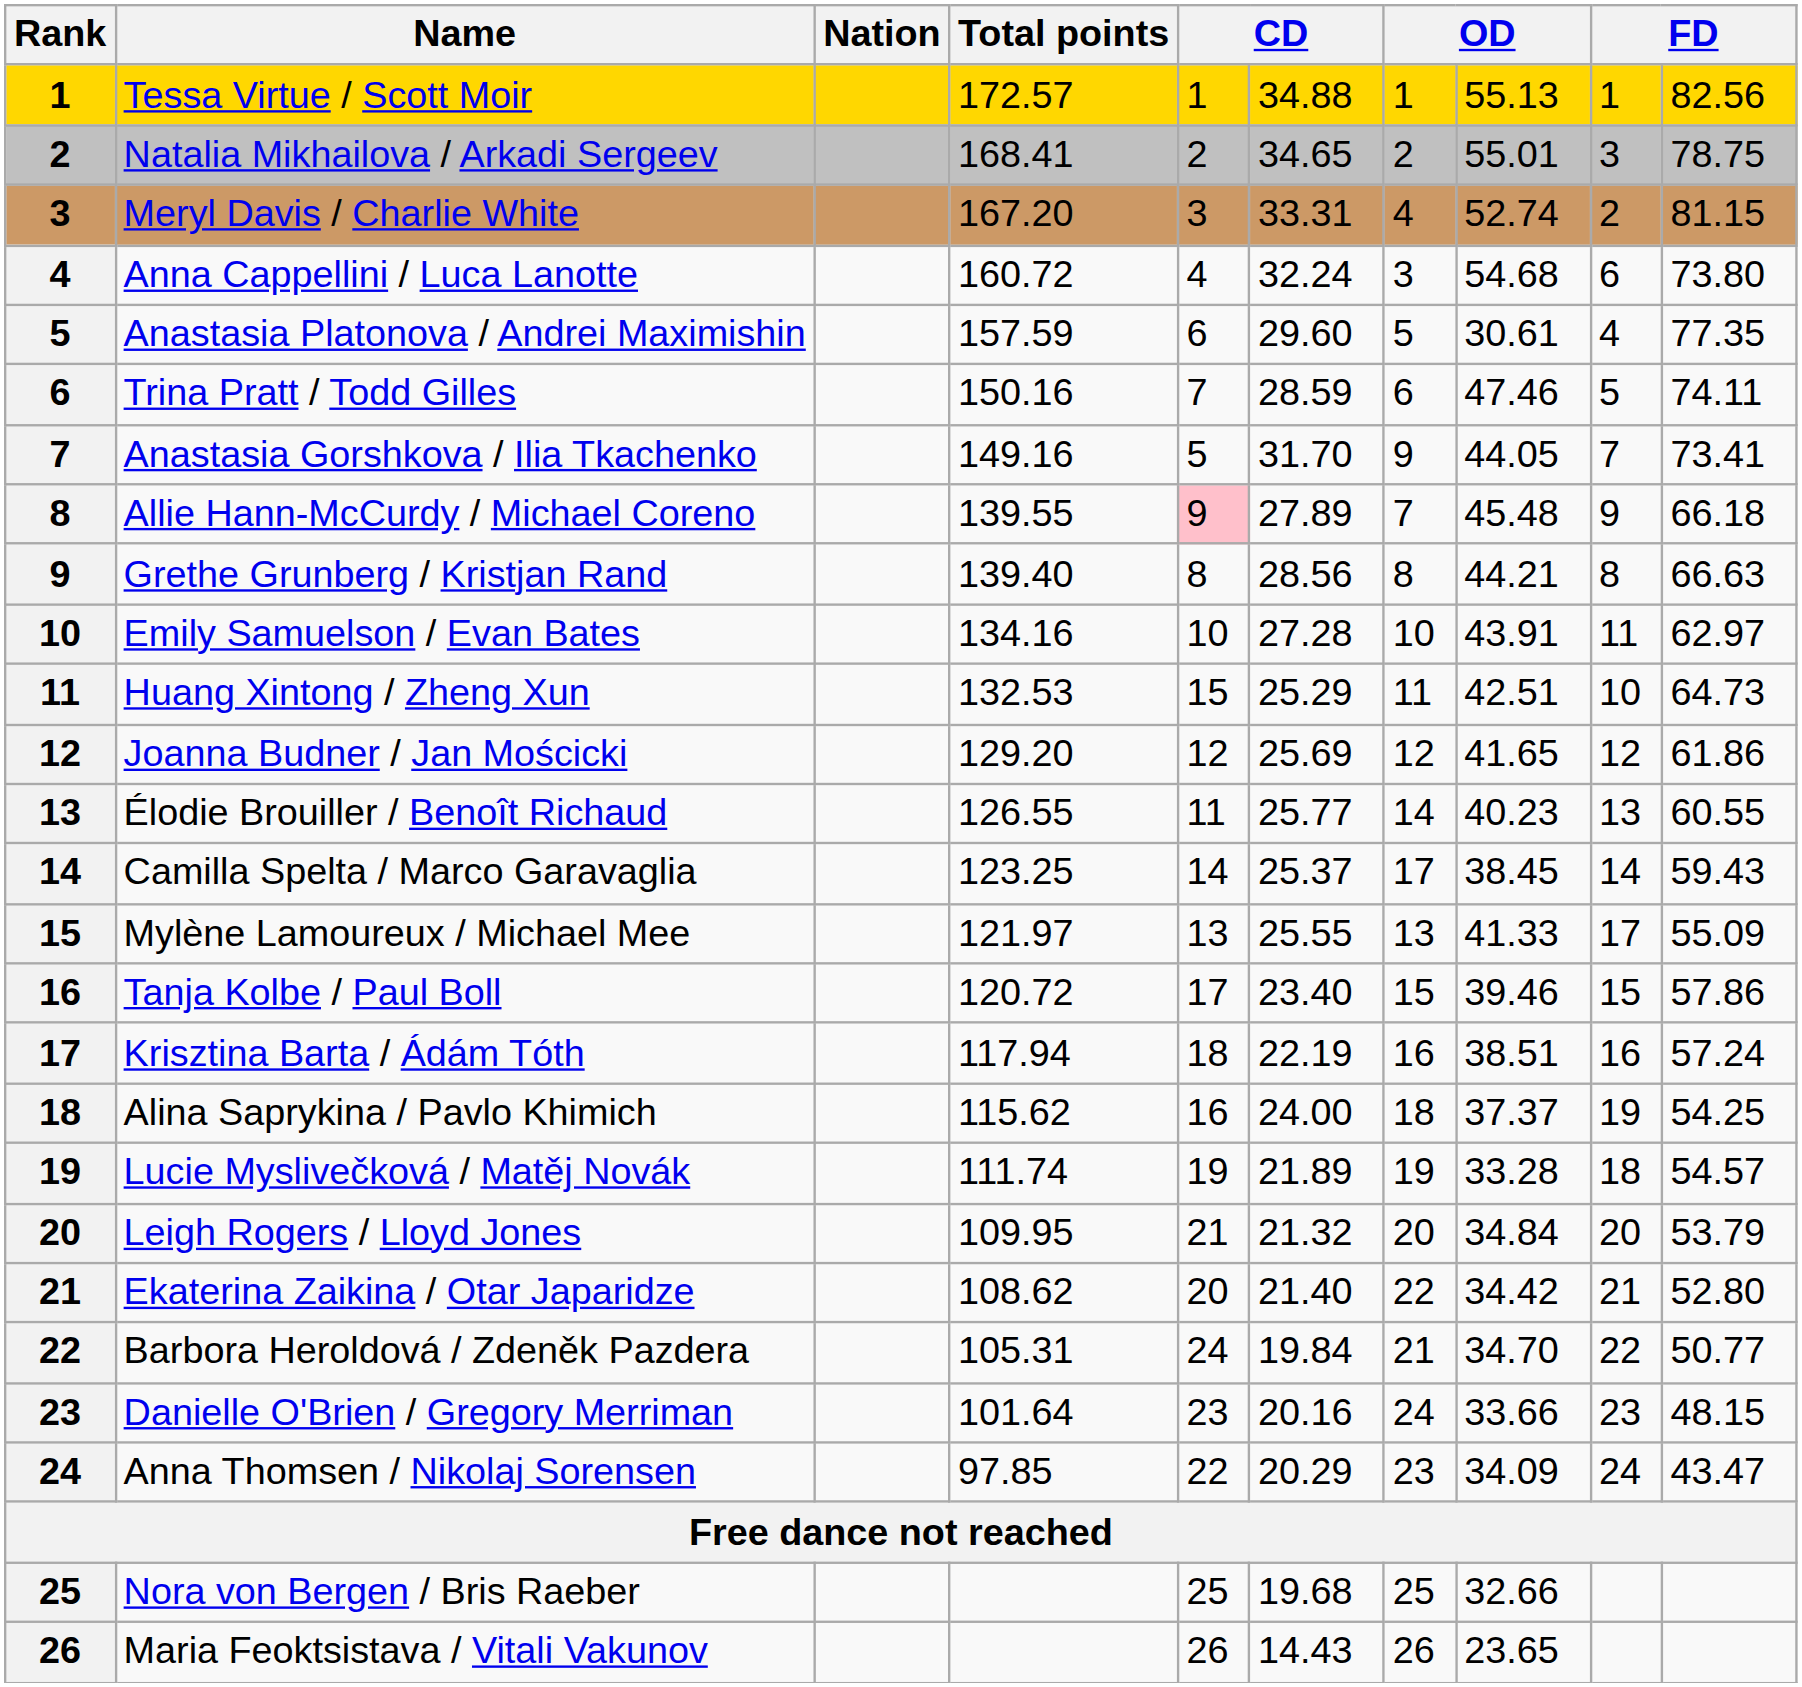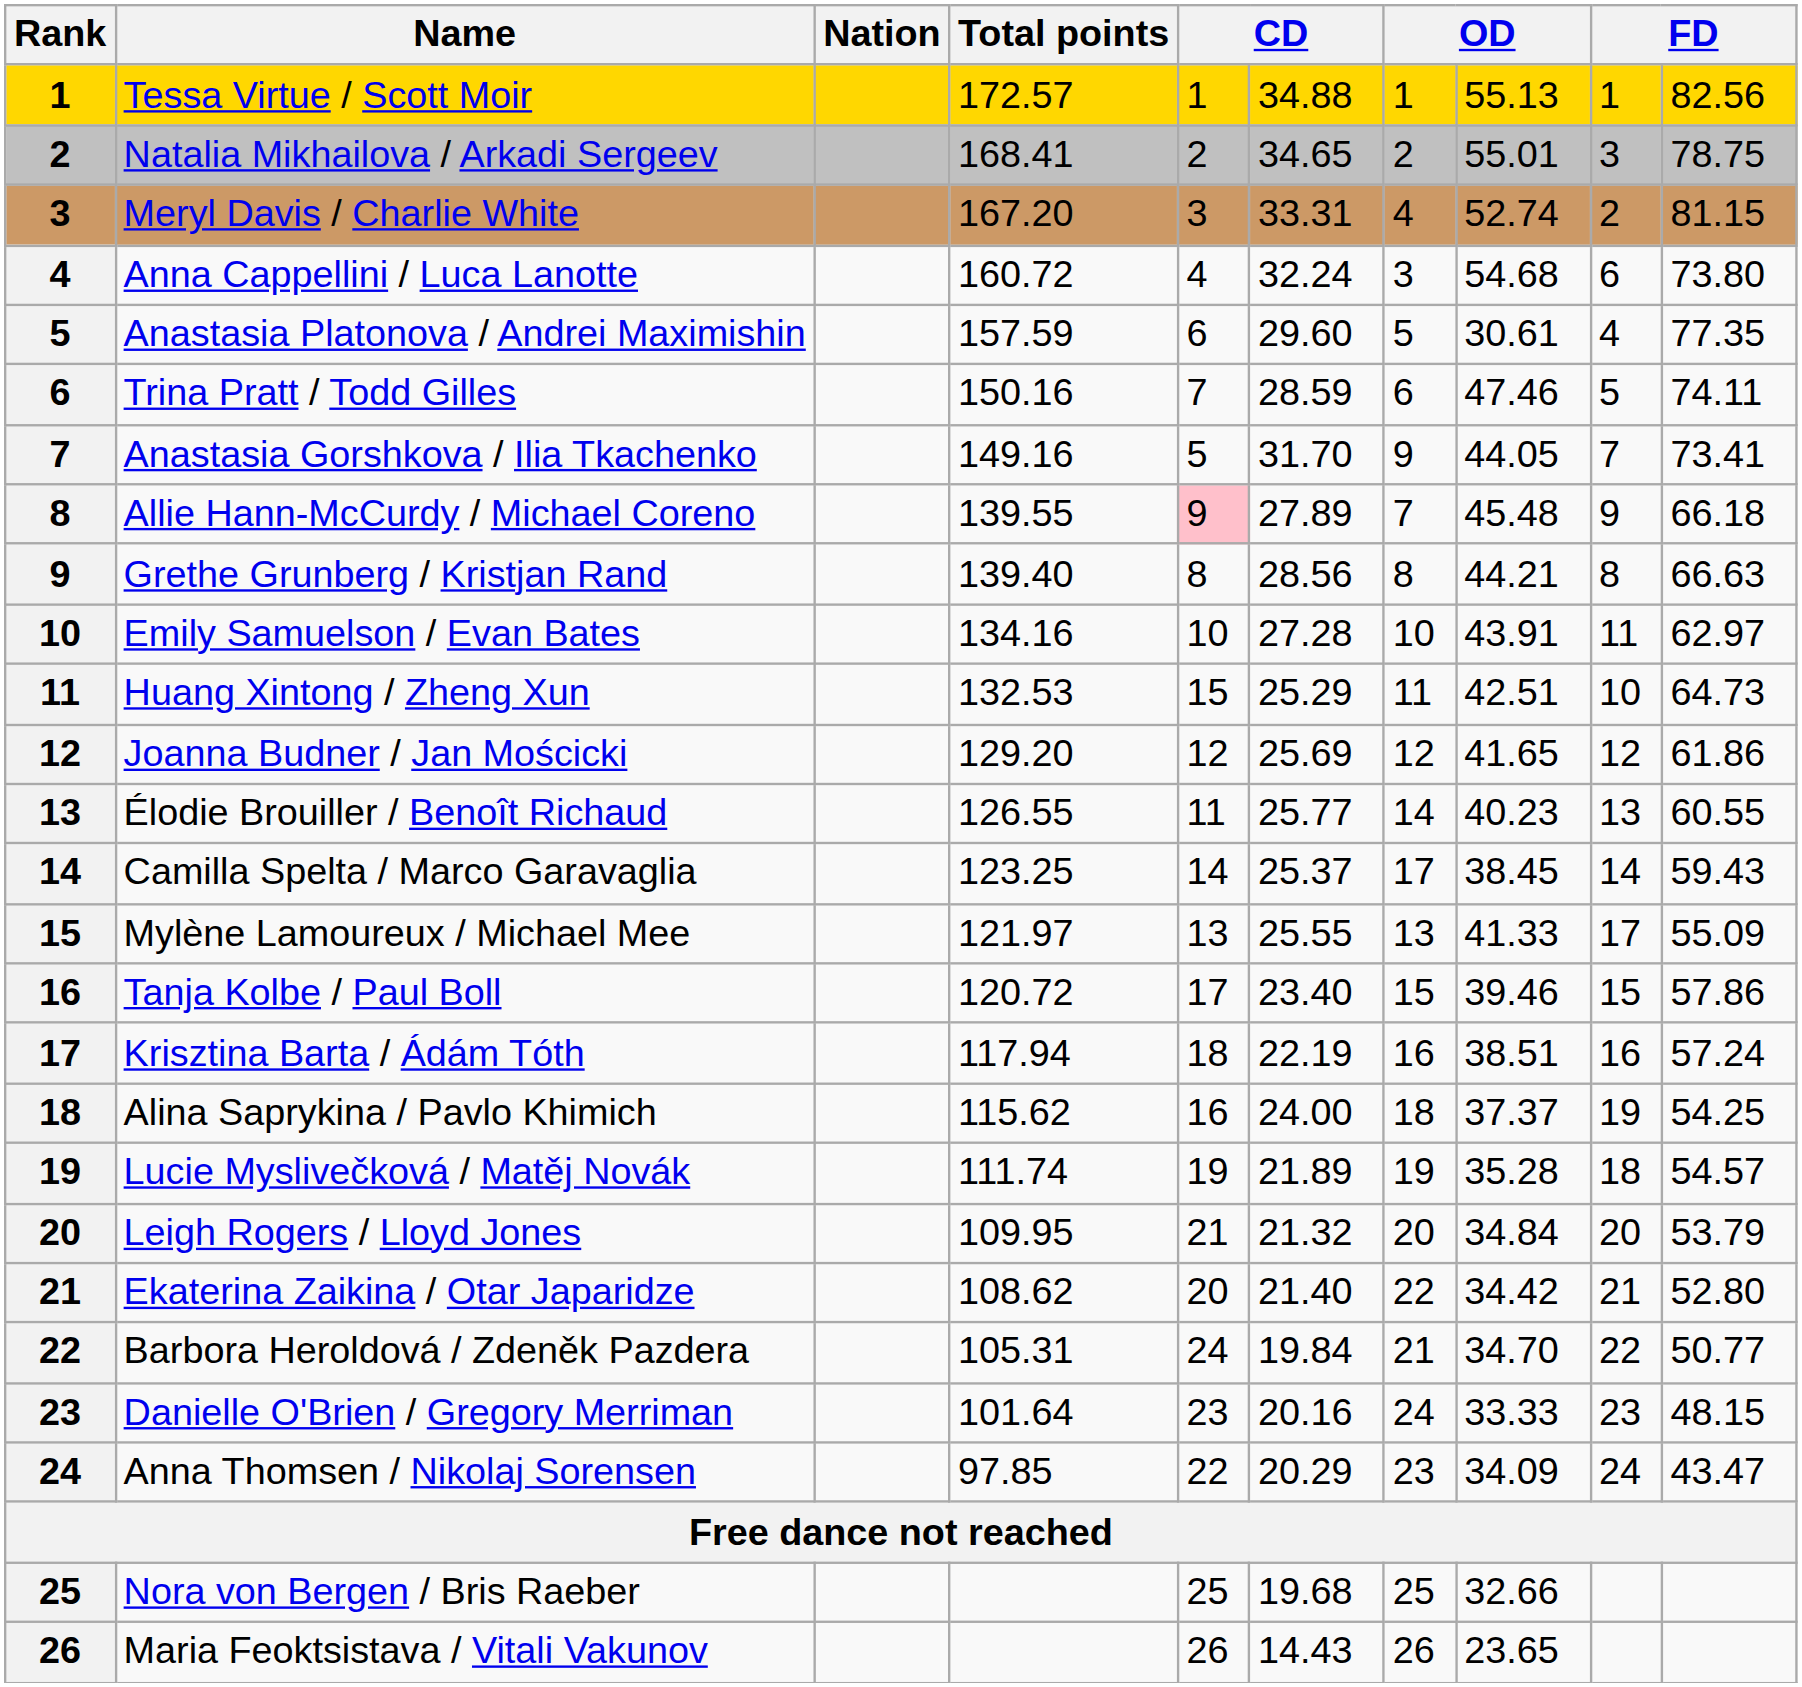Lucie Myslivečková / Matěj Novák | column 8: 33.28 -> 35.28
Danielle O'Brien / Gregory Merriman | column 8: 33.66 -> 33.33
